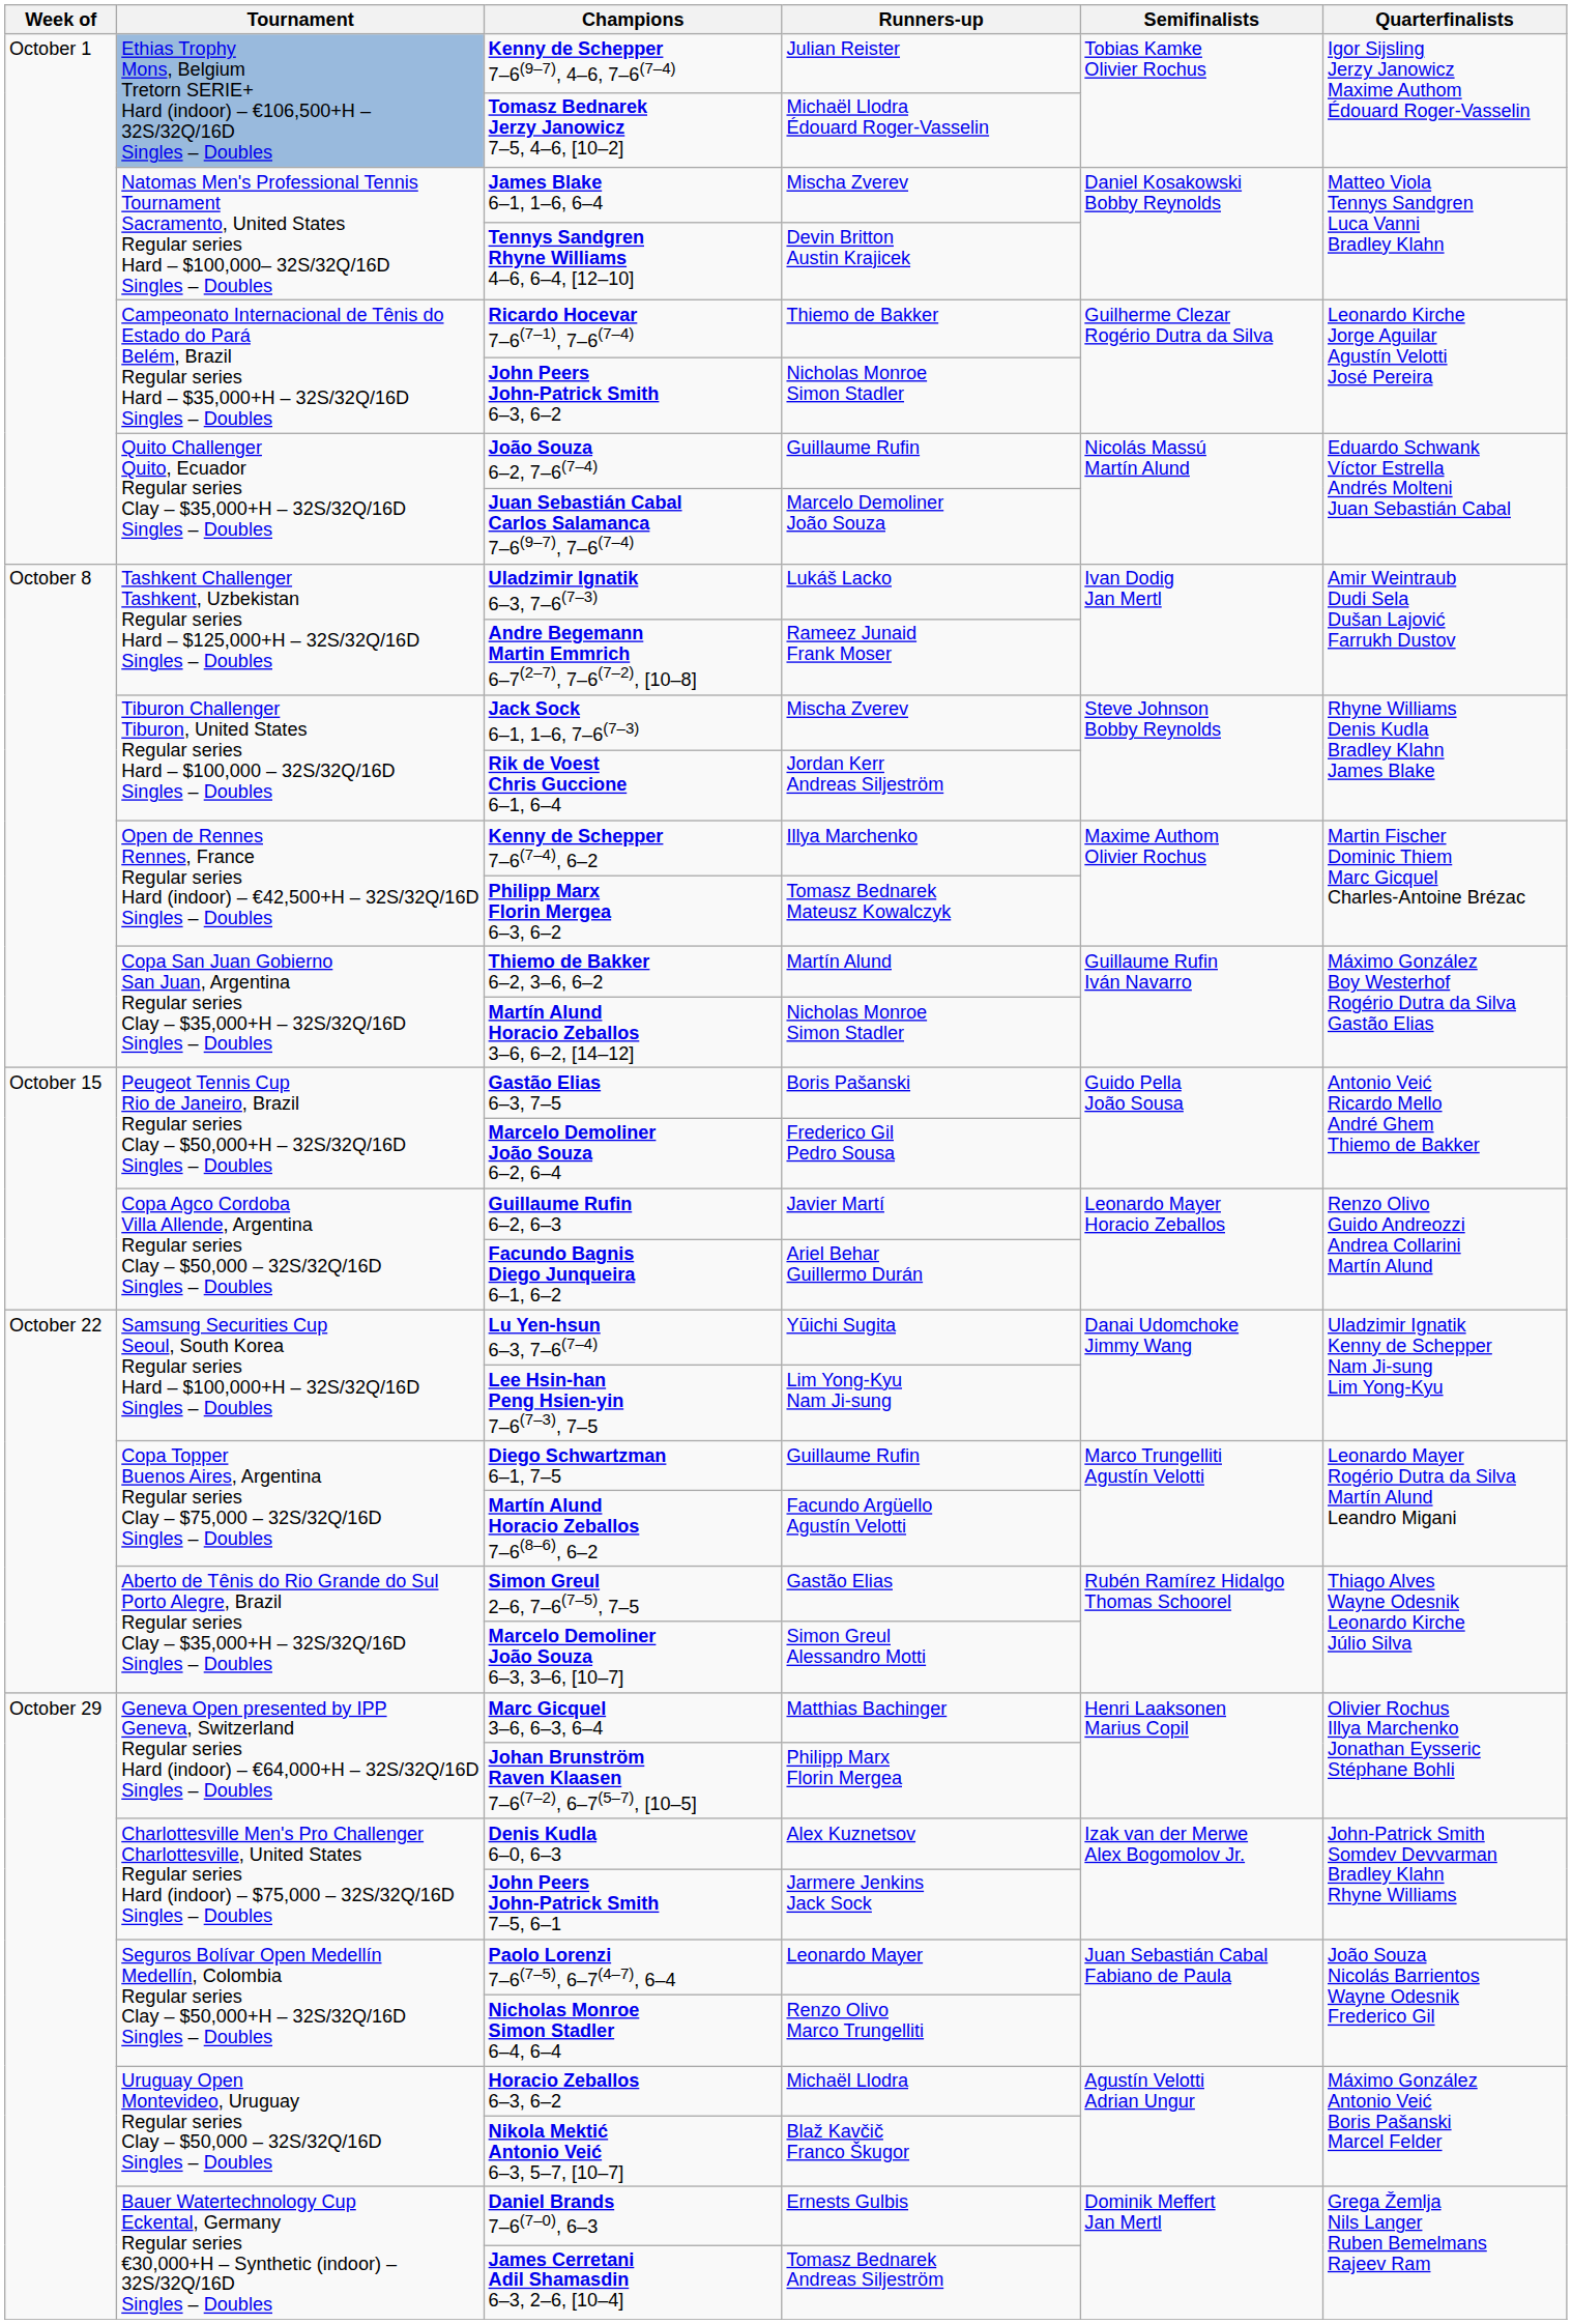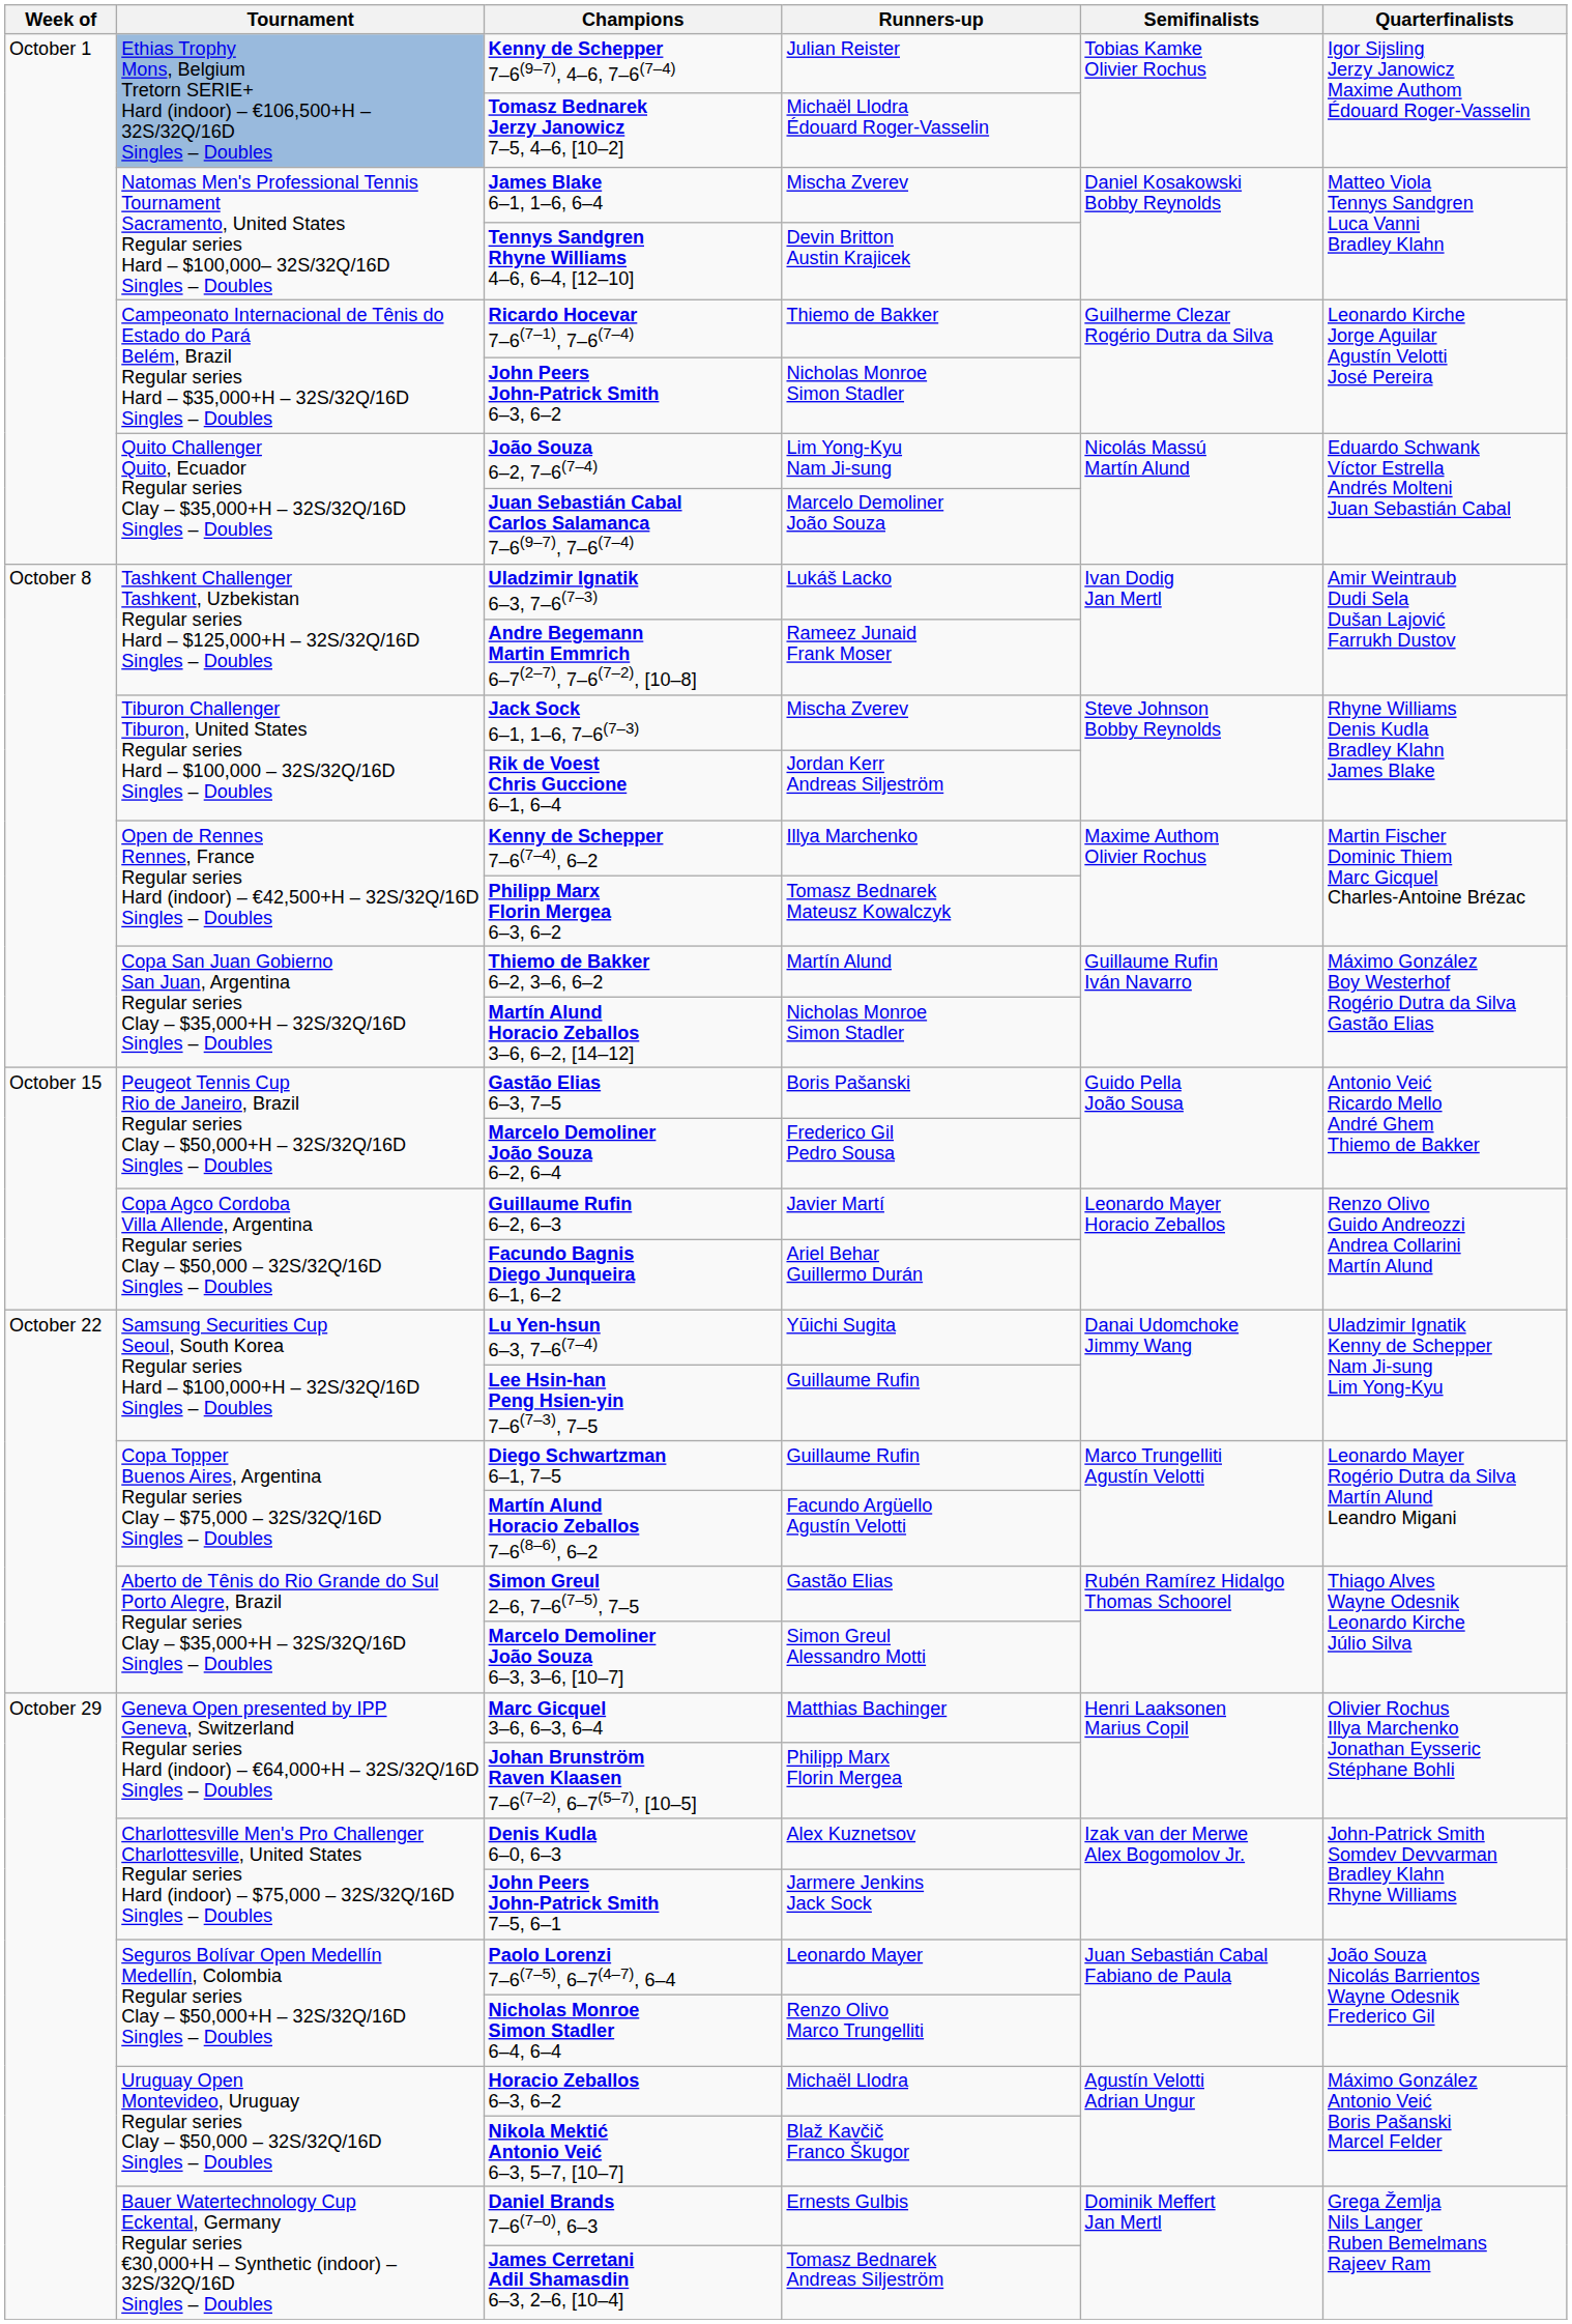João Souza 6–2, 7–6(7–4) | Runners-up: Guillaume Rufin -> Lim Yong-Kyu Nam Ji-sung
Lee Hsin-han Peng Hsien-yin 7–6(7–3), 7–5 | Runners-up: Lim Yong-Kyu Nam Ji-sung -> Guillaume Rufin
